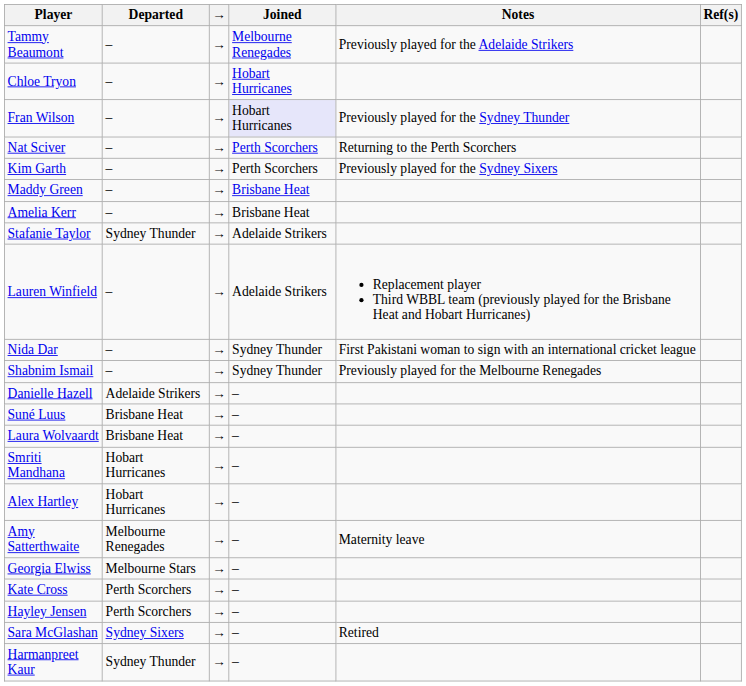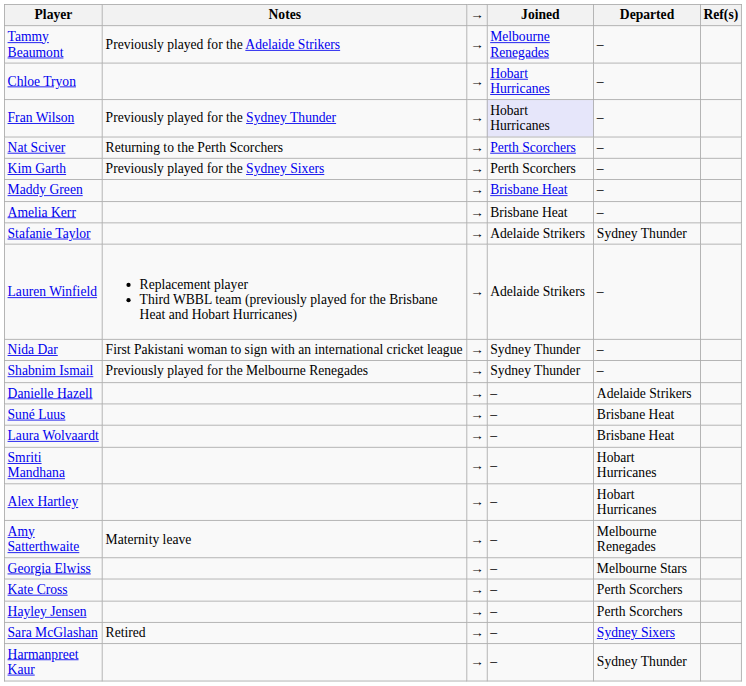columns swapped: Departed <-> Notes
